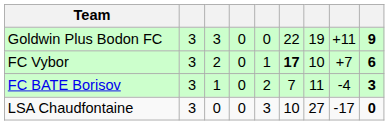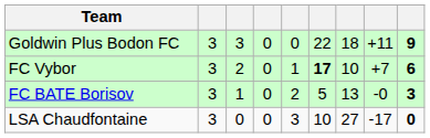Goldwin Plus Bodon FC | column 7: 19 -> 18
FC BATE Borisov | column 6: 7 -> 5
FC BATE Borisov | column 7: 11 -> 13
FC BATE Borisov | column 8: -4 -> -0
